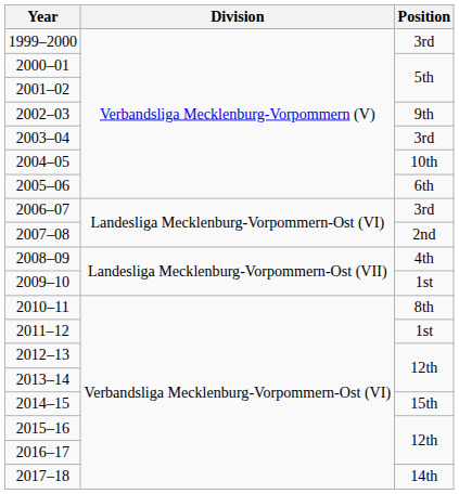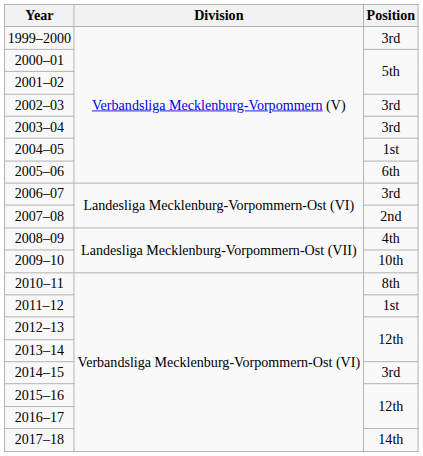2002–03 | Position: 9th -> 3rd
2004–05 | Position: 10th -> 1st
2009–10 | Position: 1st -> 10th
2014–15 | Position: 15th -> 3rd
